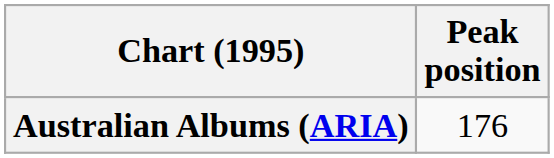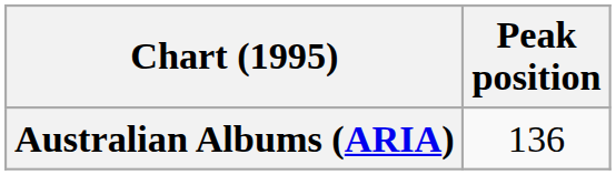Australian Albums (ARIA) | Peak position: 176 -> 136
